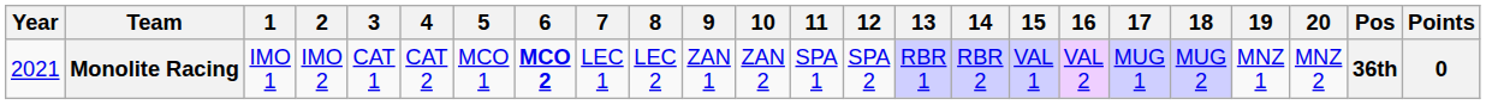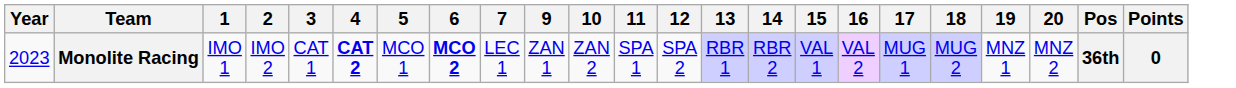- column: 8 | LEC 2
Monolite Racing | Year: 2021 -> 2023
Monolite Racing | 4: normal -> bold
